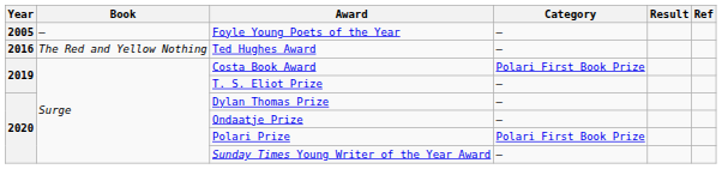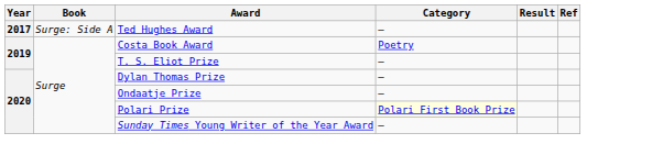- row: 2005 | — | Foyle Young Poets of the Year | —
- row: 2016 | The Red and Yellow Nothing | Ted Hughes Award | —
+ row: 2017 | Surge: Side A | Ted Hughes Award | —
Costa Book Award | Category: Polari First Book Prize -> Poetry
Polari Prize | Category: no background -> lightyellow background
